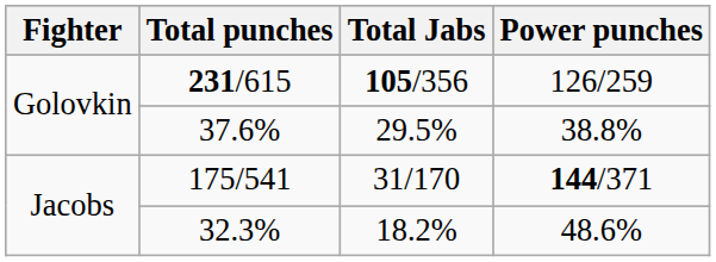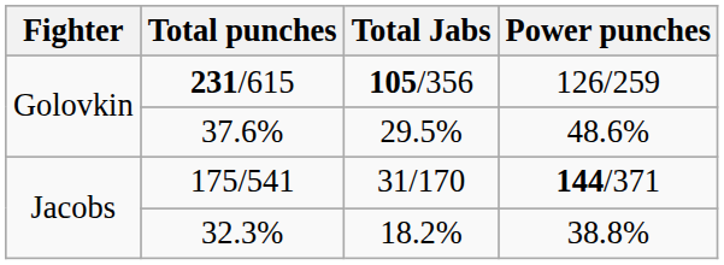37.6% | Power punches: 38.8% -> 48.6%
32.3% | Power punches: 48.6% -> 38.8%
